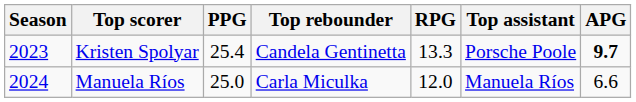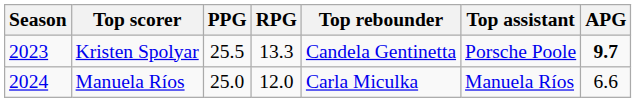columns swapped: Top rebounder <-> RPG
Kristen Spolyar | PPG: 25.4 -> 25.5
